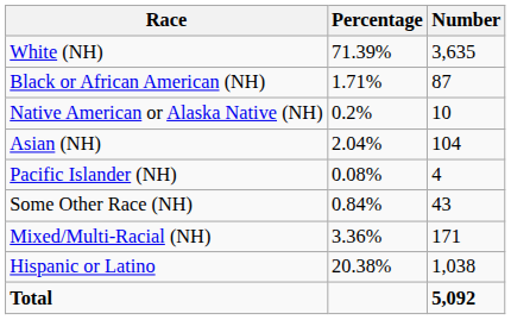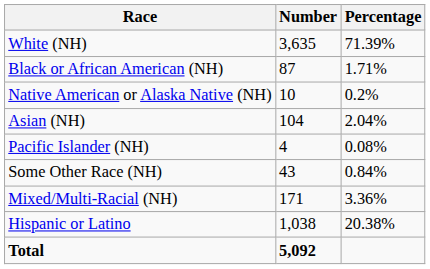columns swapped: Number <-> Percentage
